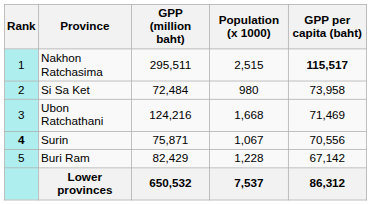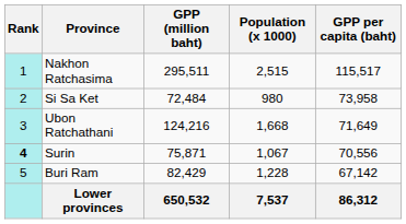Nakhon Ratchasima | GPP per capita (baht): bold -> normal
Ubon Ratchathani | GPP per capita (baht): 71,469 -> 71,649
